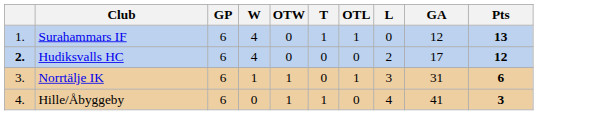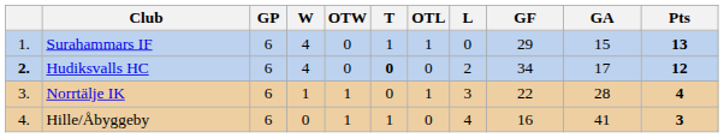+ column: GF | 29 | 34 | 22 | 16
Surahammars IF | GA: 12 -> 15
Hudiksvalls HC | T: normal -> bold
Norrtälje IK | GA: 31 -> 28
Norrtälje IK | Pts: 6 -> 4
